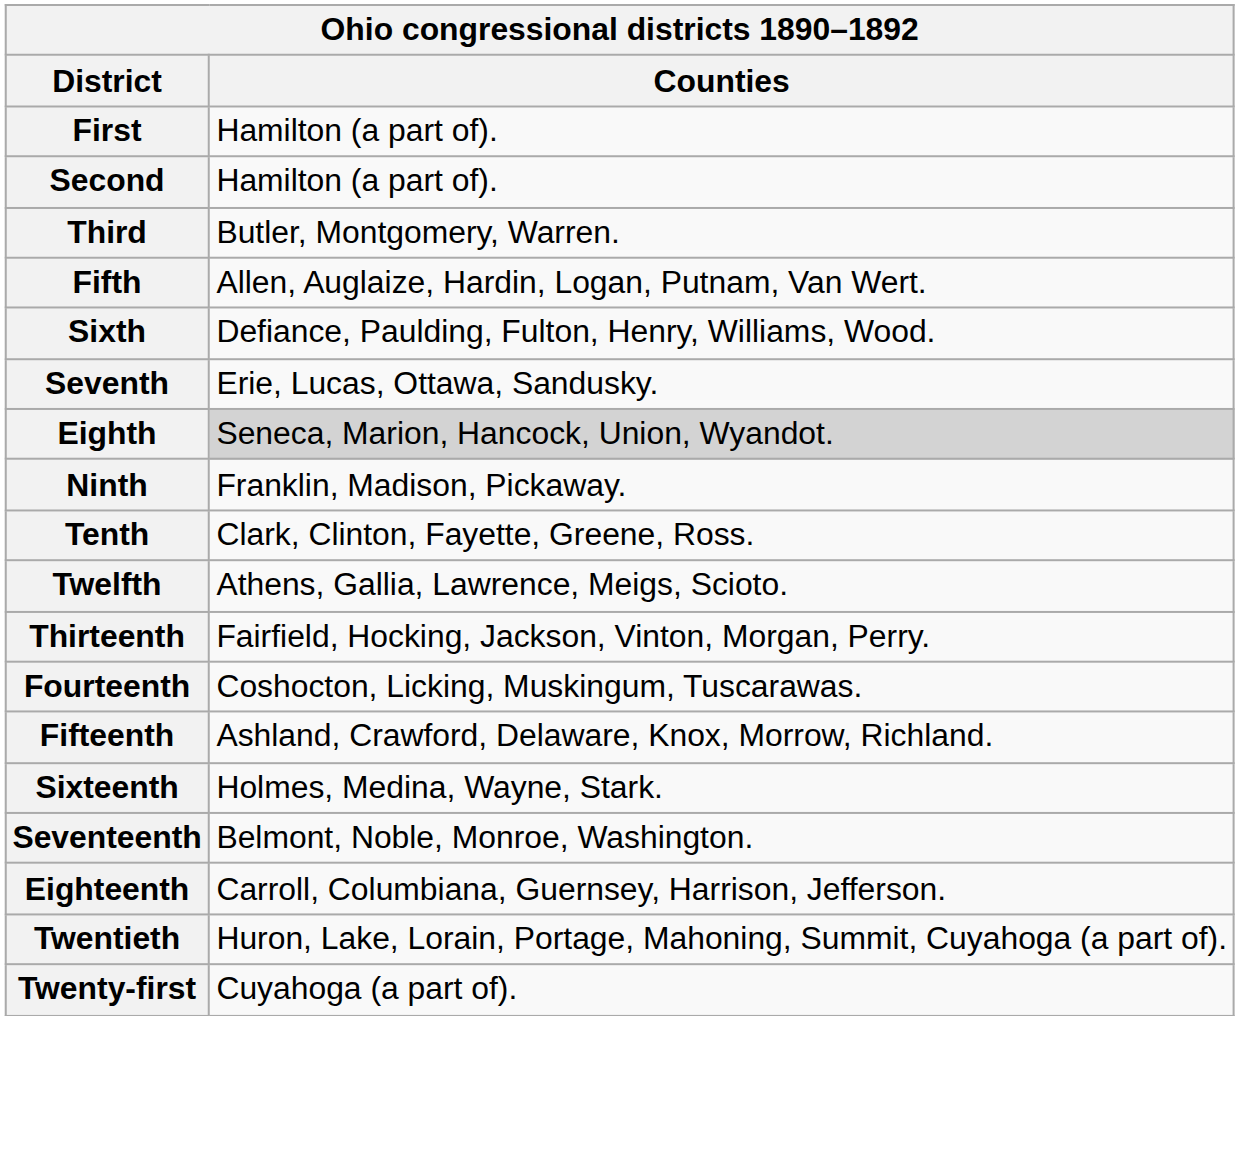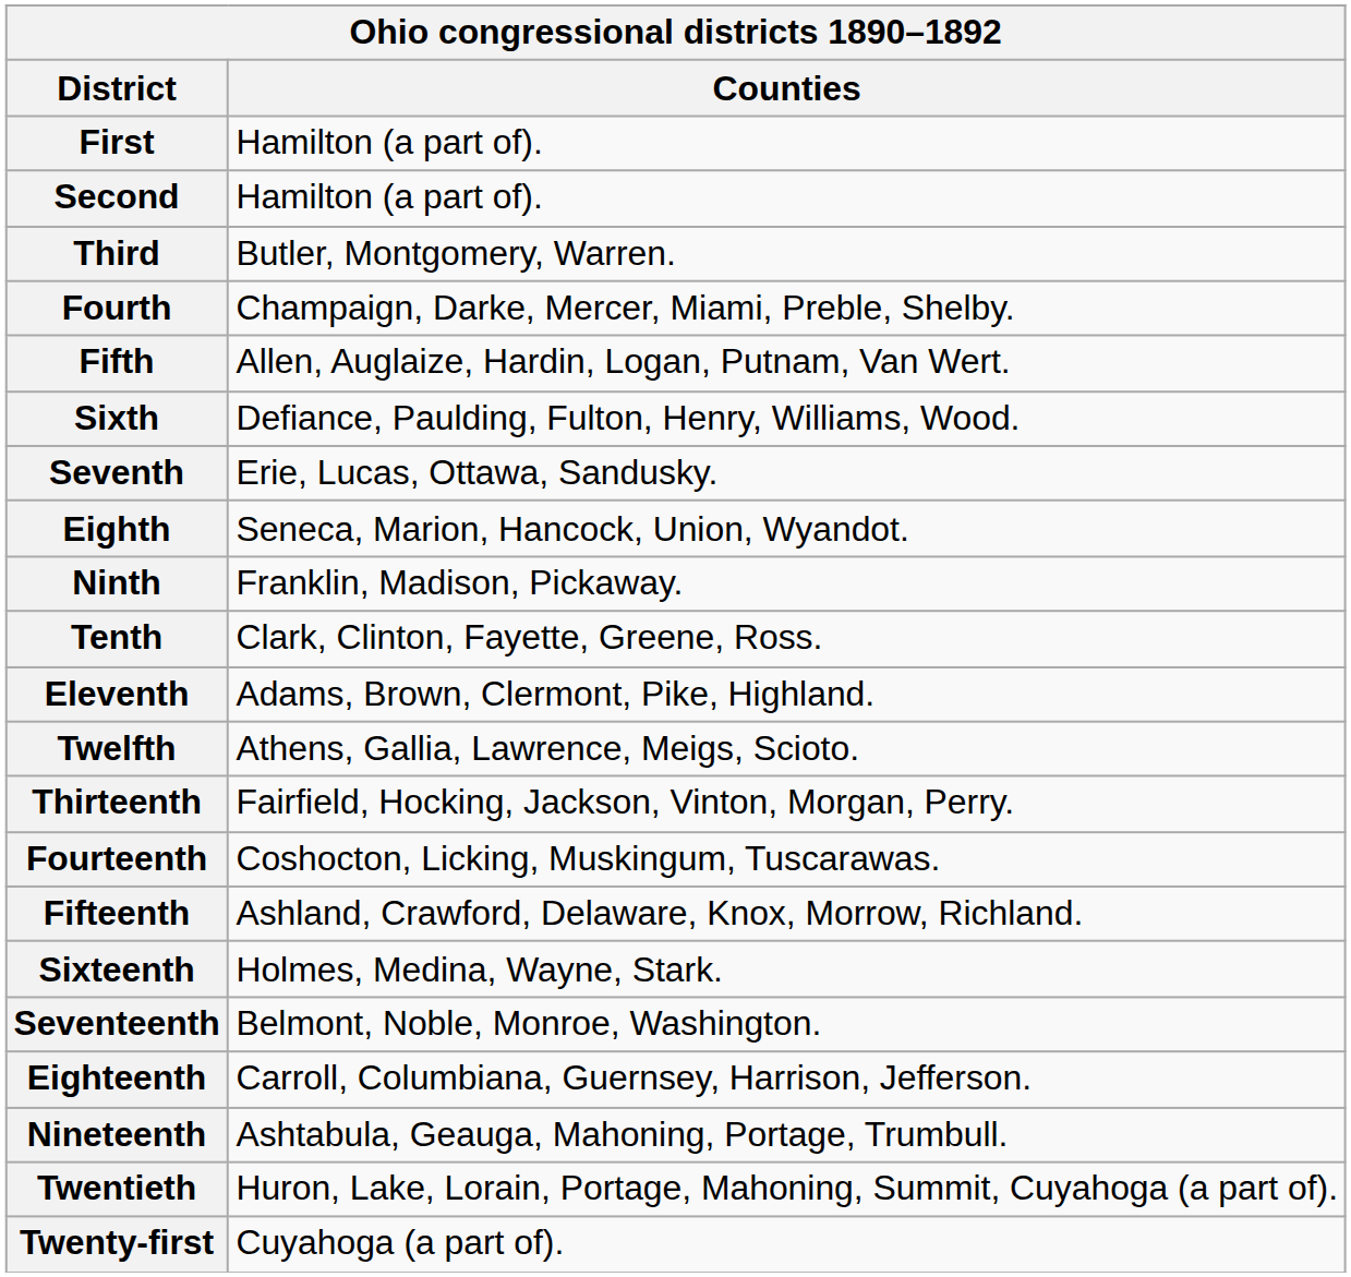+ row: Fourth | Champaign, Darke, Mercer, Miami, Preble, Shelby.
Eighth | Counties: lightgrey background -> no background
+ row: Eleventh | Adams, Brown, Clermont, Pike, Highland.
+ row: Nineteenth | Ashtabula, Geauga, Mahoning, Portage, Trumbull.
